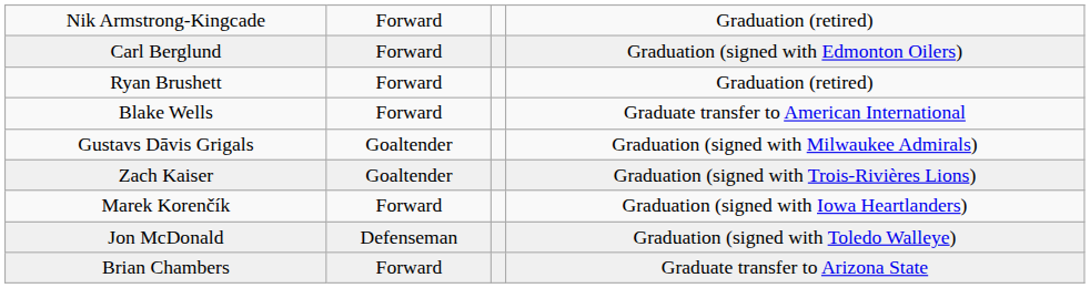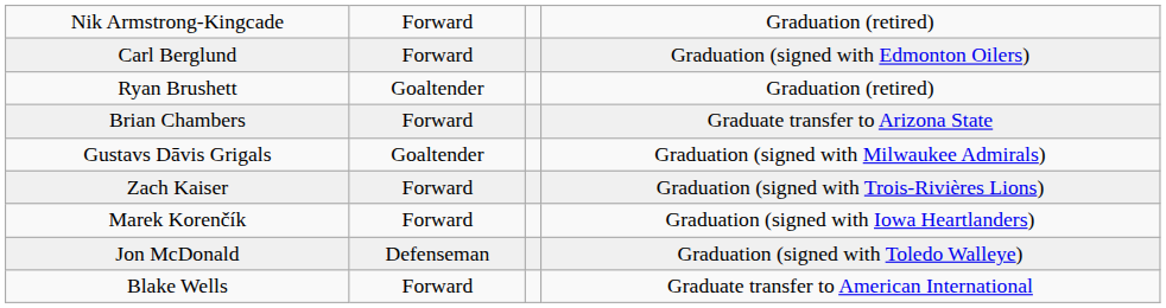Ryan Brushett | column 2: Forward -> Goaltender
rows swapped: Brian Chambers <-> Blake Wells
Zach Kaiser | column 2: Goaltender -> Forward
